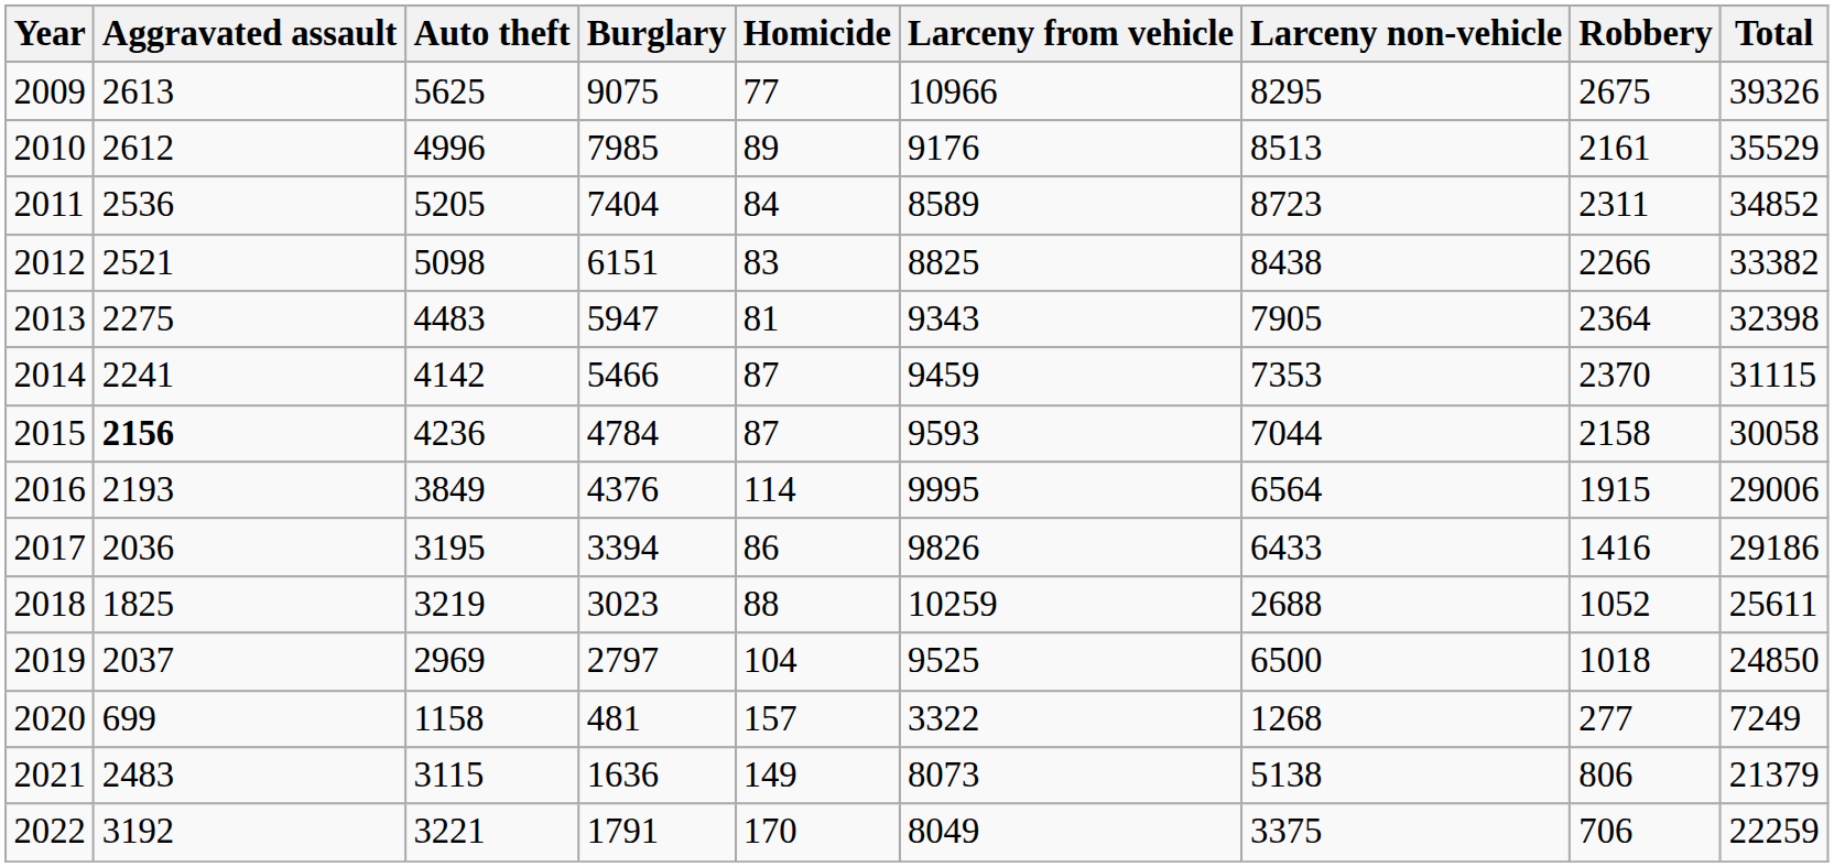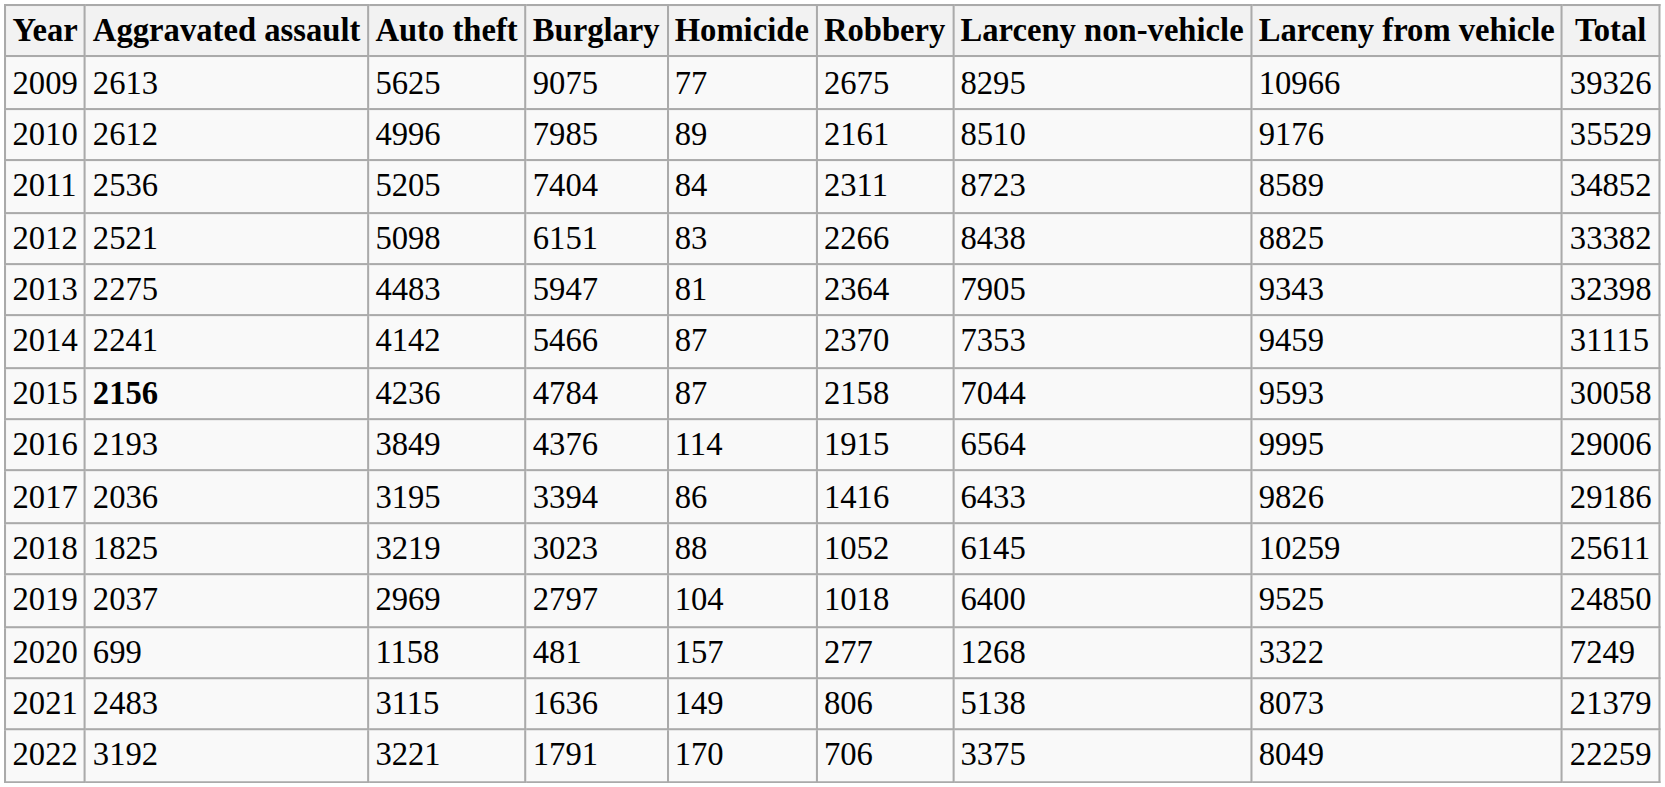columns swapped: Larceny from vehicle <-> Robbery
2010 | Larceny non-vehicle: 8513 -> 8510
2018 | Larceny non-vehicle: 2688 -> 6145
2019 | Larceny non-vehicle: 6500 -> 6400
